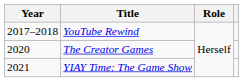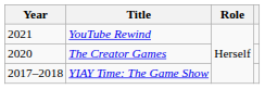YouTube Rewind | Year: 2017–2018 -> 2021
YIAY Time: The Game Show | Year: 2021 -> 2017–2018
